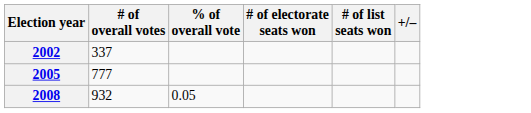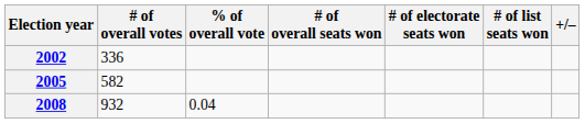+ column: # of overall seats won
2002 | # of overall votes: 337 -> 336
2005 | # of overall votes: 777 -> 582
2008 | % of overall vote: 0.05 -> 0.04
